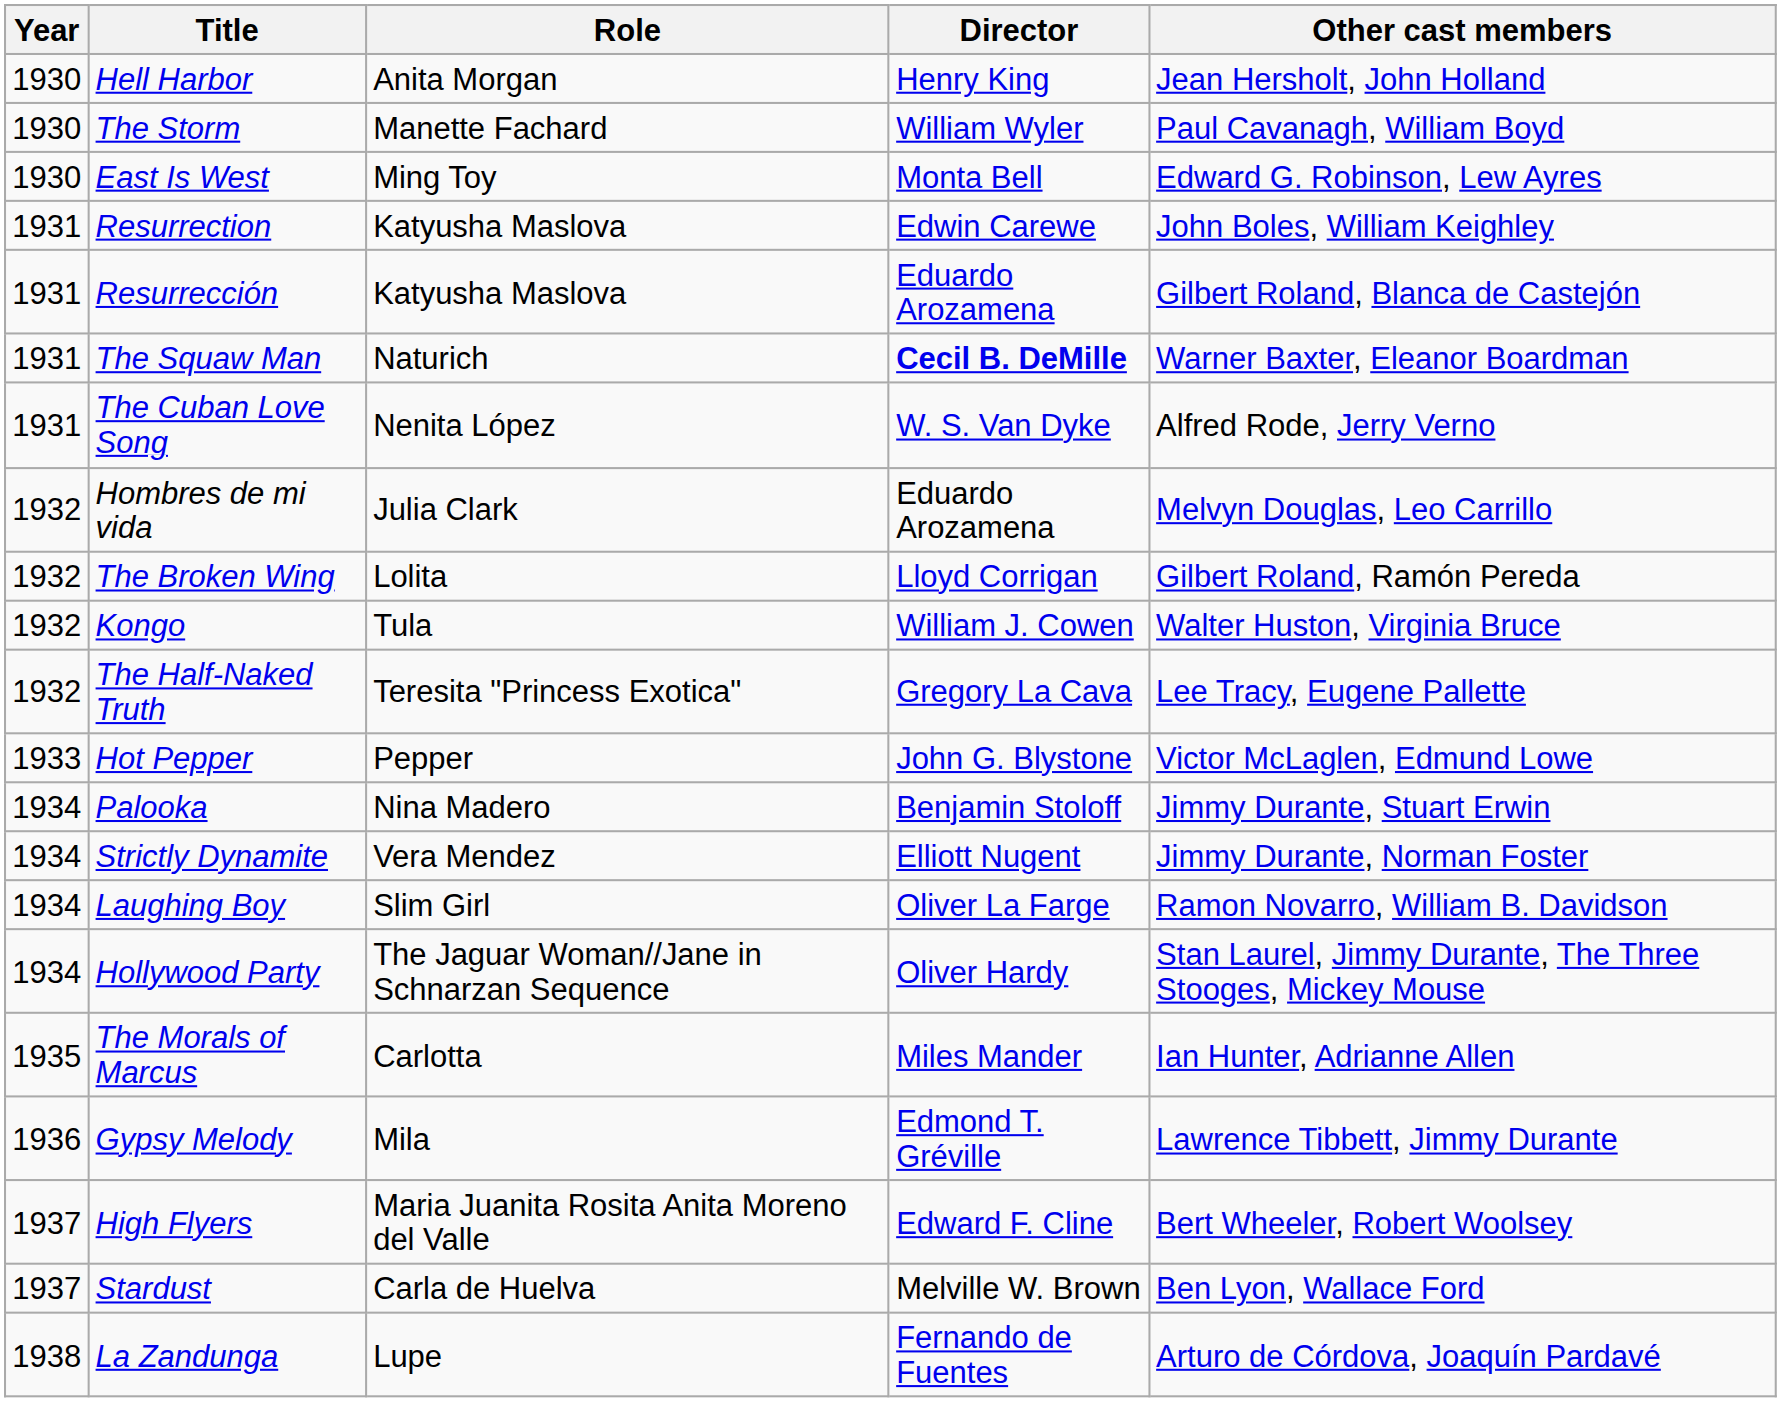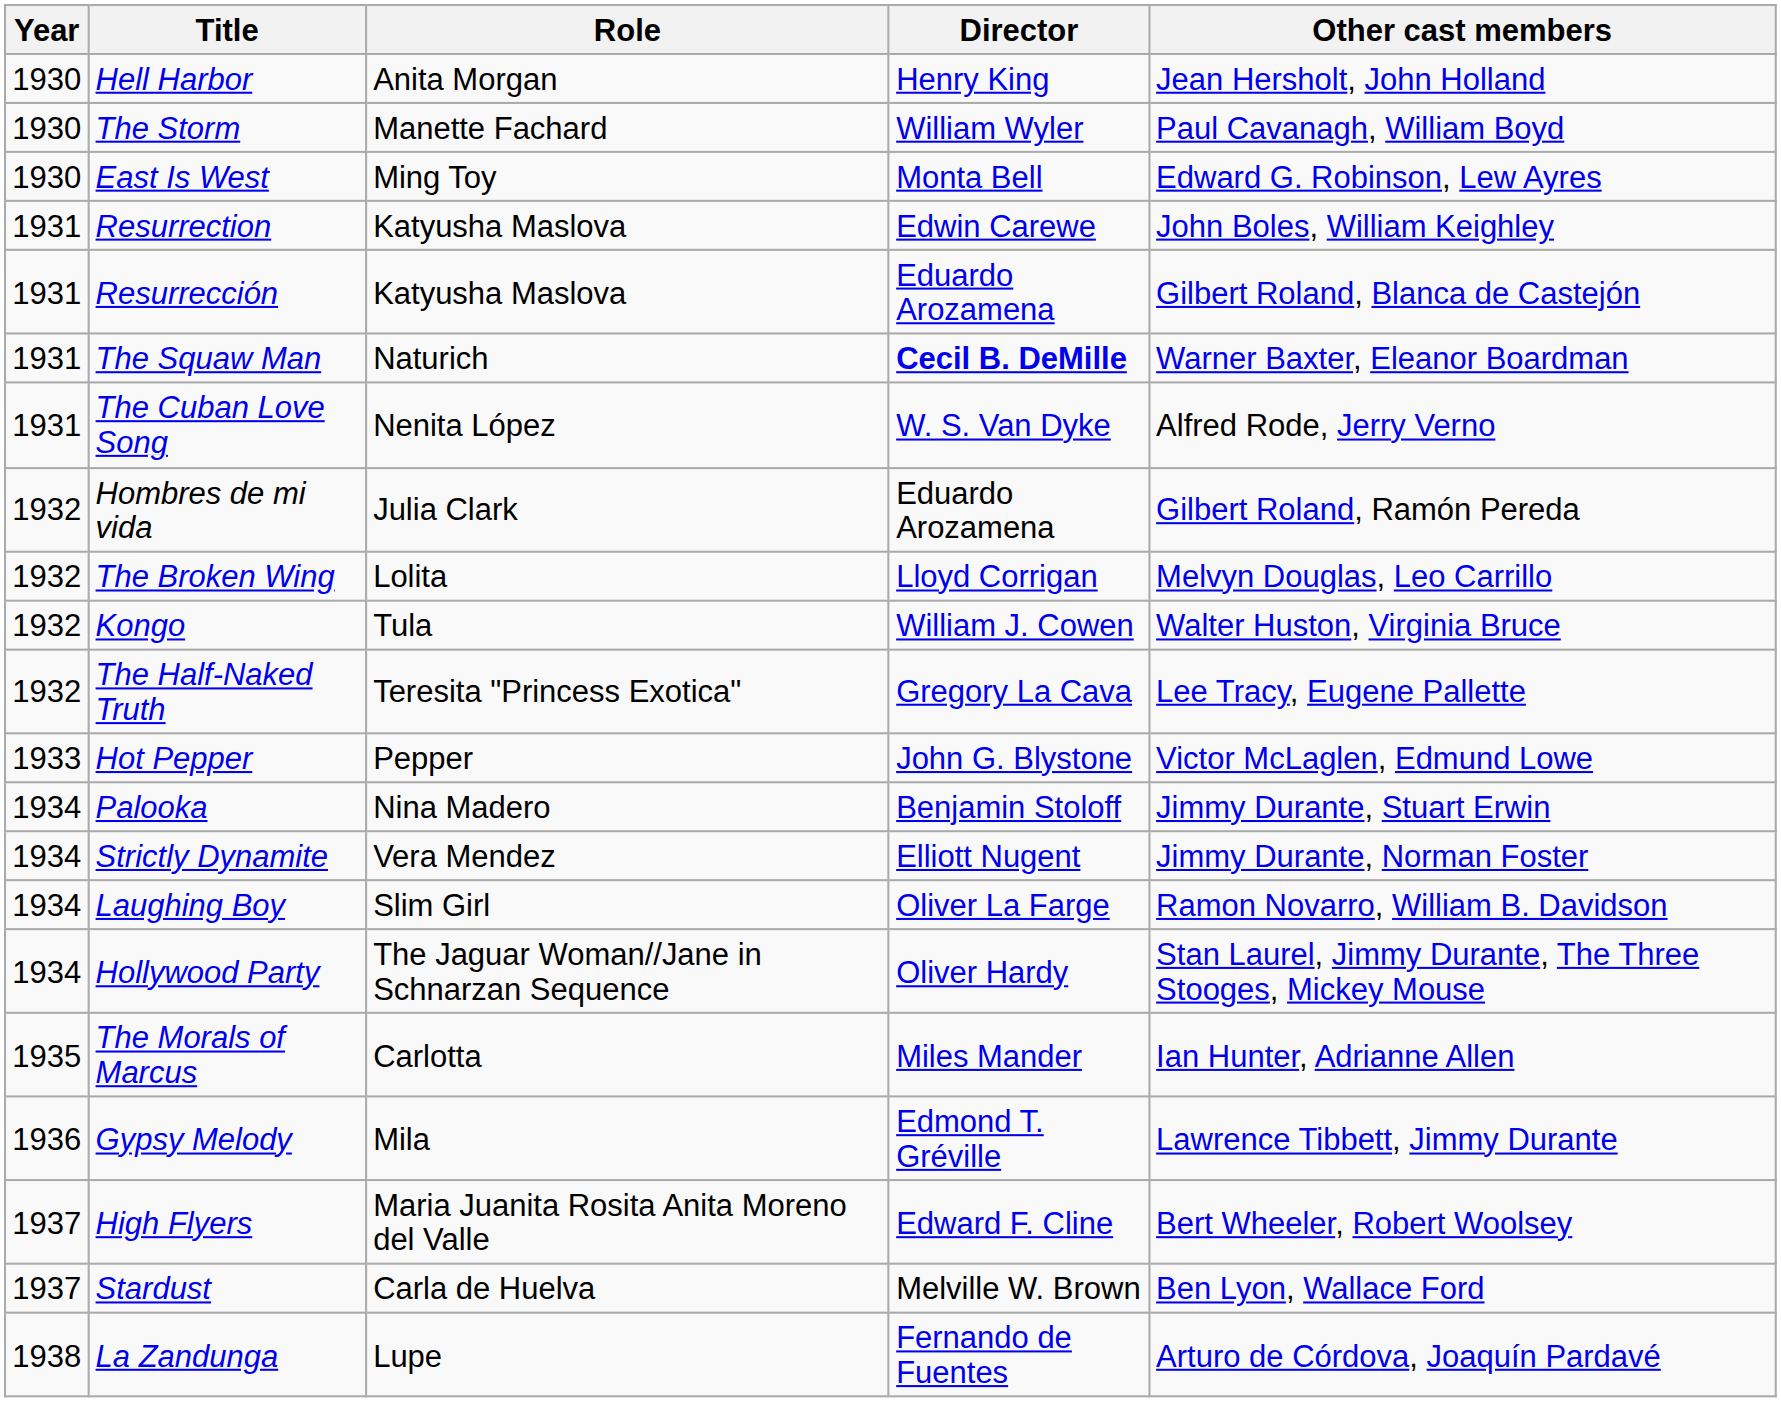Hombres de mi vida | Other cast members: Melvyn Douglas, Leo Carrillo -> Gilbert Roland, Ramón Pereda
The Broken Wing | Other cast members: Gilbert Roland, Ramón Pereda -> Melvyn Douglas, Leo Carrillo
